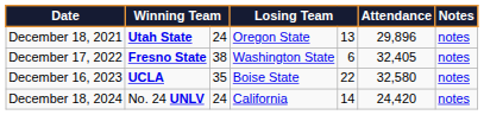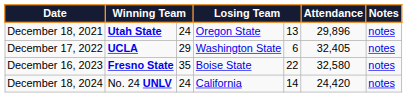December 17, 2022 | column 2: Fresno State -> UCLA
December 17, 2022 | column 3: 38 -> 29
December 16, 2023 | column 2: UCLA -> Fresno State
